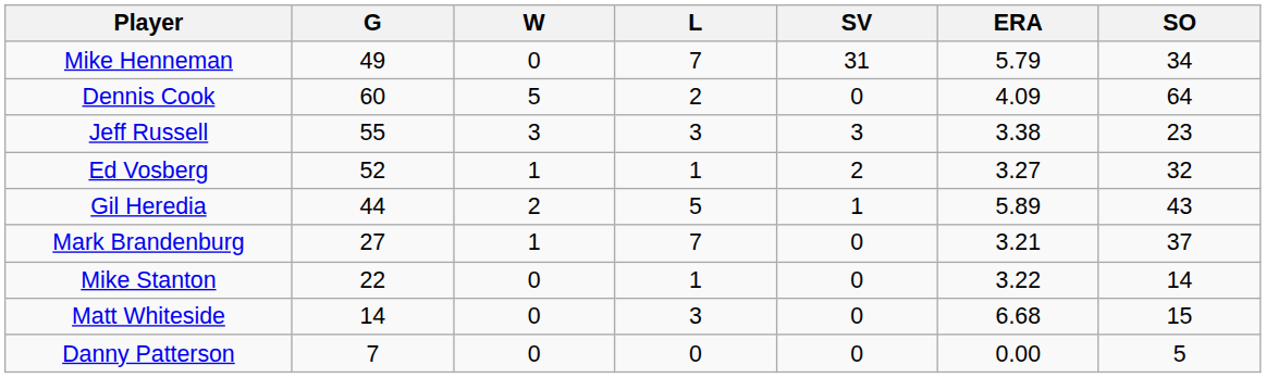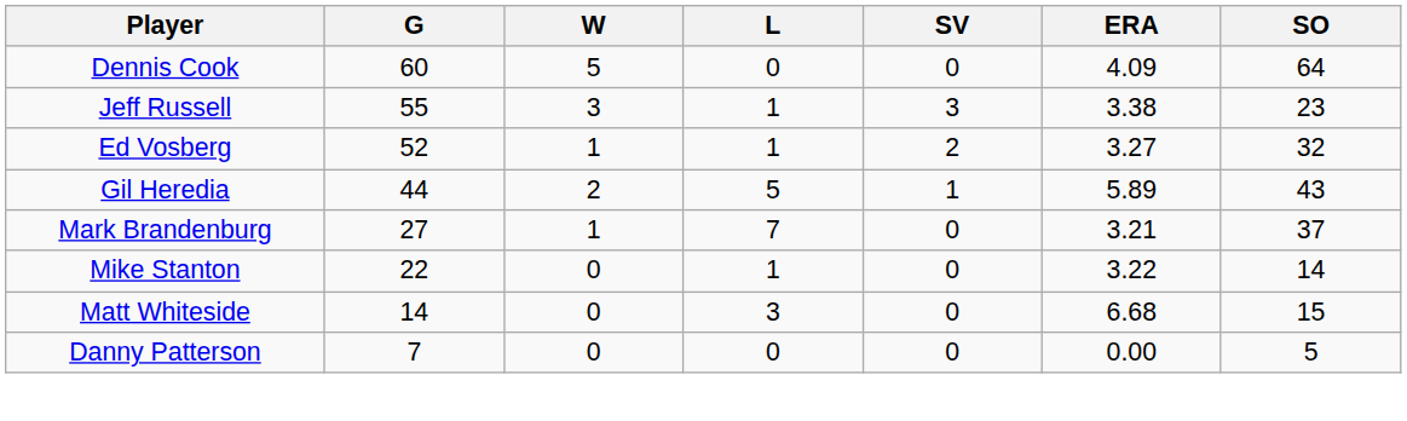- row: Mike Henneman | 49 | 0 | 7 | 31 | 5.79 | 34
Dennis Cook | L: 2 -> 0
Jeff Russell | L: 3 -> 1
